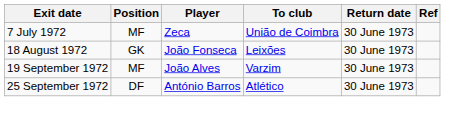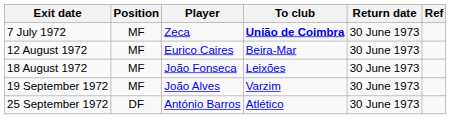7 July 1972 | To club: normal -> bold
+ row: 12 August 1972 | MF | Eurico Caires | Beira-Mar | 30 June 1973
18 August 1972 | Position: GK -> MF
